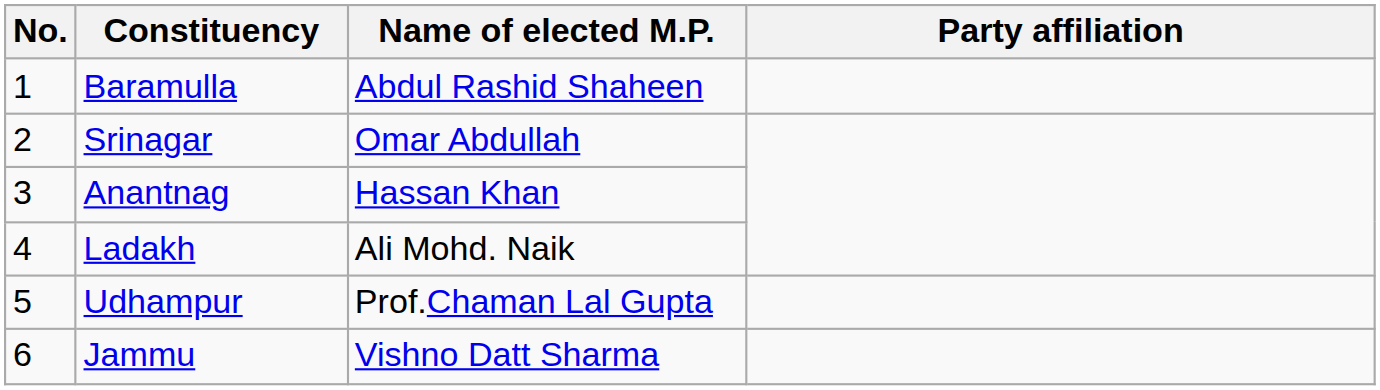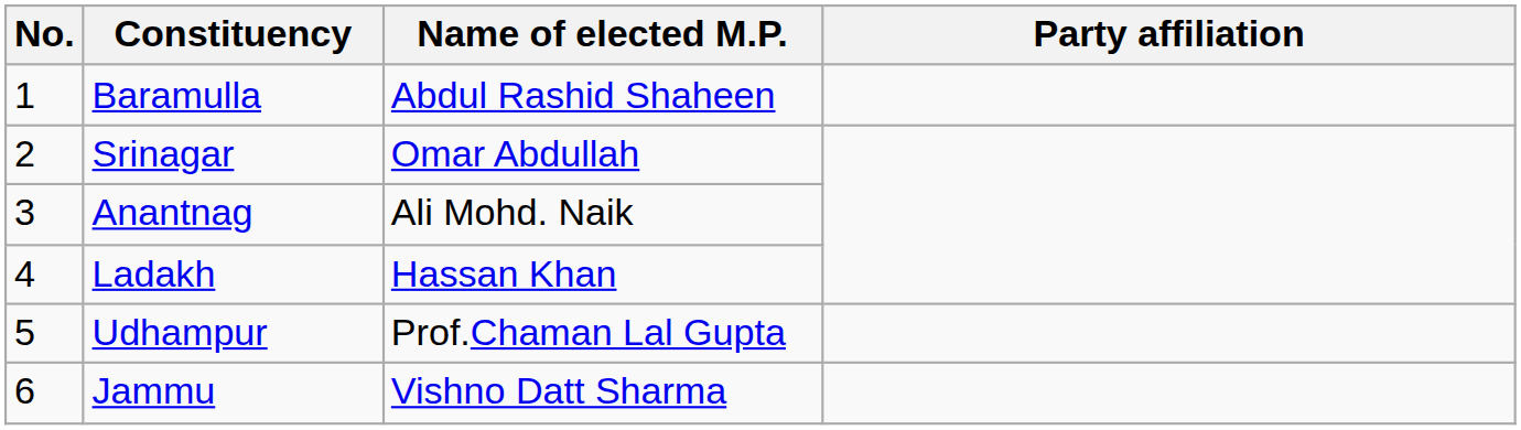Anantnag | Name of elected M.P.: Hassan Khan -> Ali Mohd. Naik
Ladakh | Name of elected M.P.: Ali Mohd. Naik -> Hassan Khan
